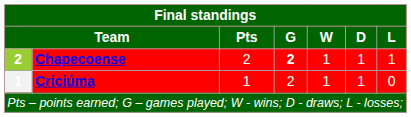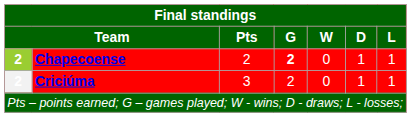Chapecoense | W: 1 -> 0
Criciúma | column 1: 1 -> 2
Criciúma | Pts: 1 -> 3
Criciúma | W: 1 -> 0
Criciúma | L: 0 -> 1
